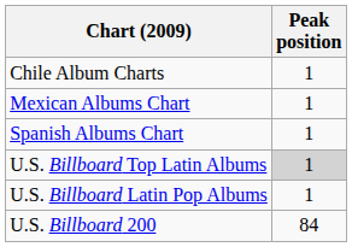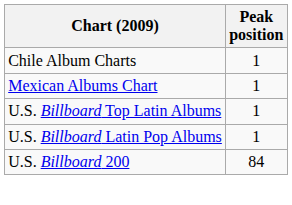- row: Spanish Albums Chart | 1
U.S. Billboard Top Latin Albums | Peak position: lightgrey background -> no background
